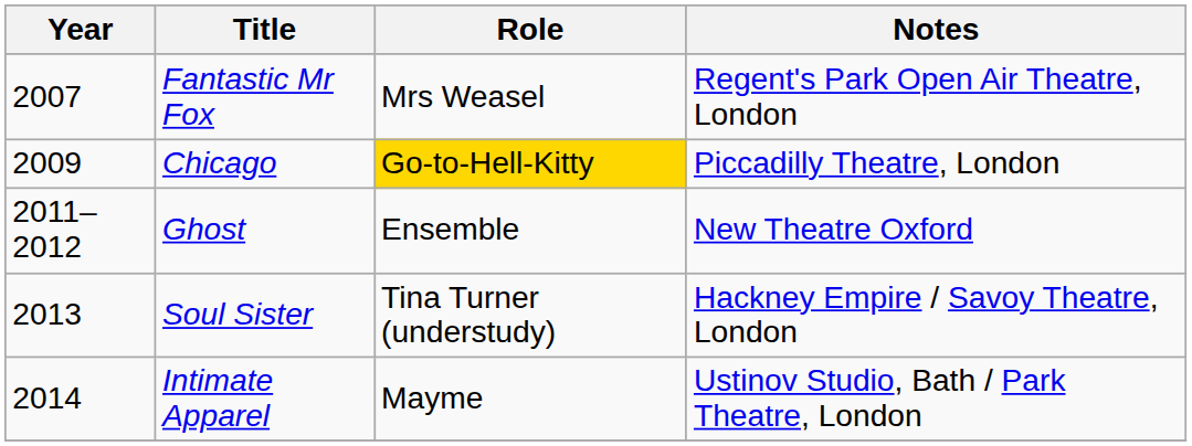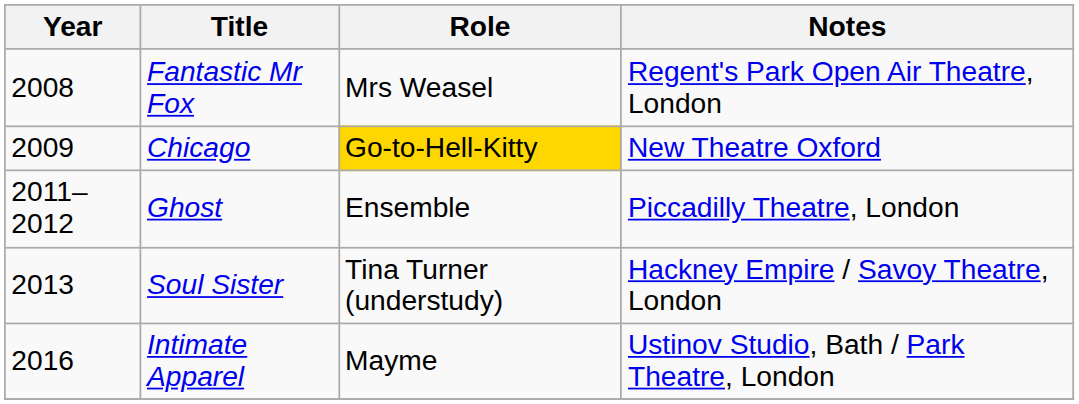Fantastic Mr Fox | Year: 2007 -> 2008
Chicago | Notes: Piccadilly Theatre, London -> New Theatre Oxford
Ghost | Notes: New Theatre Oxford -> Piccadilly Theatre, London
Intimate Apparel | Year: 2014 -> 2016
